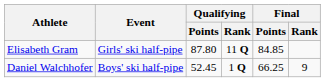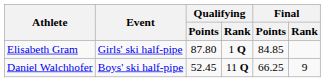Elisabeth Gram | Qualifying / Rank: 11 Q -> 1 Q
Daniel Walchhofer | Qualifying / Rank: 1 Q -> 11 Q
